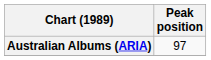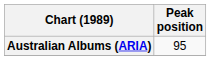Australian Albums (ARIA) | Peak position: 97 -> 95
